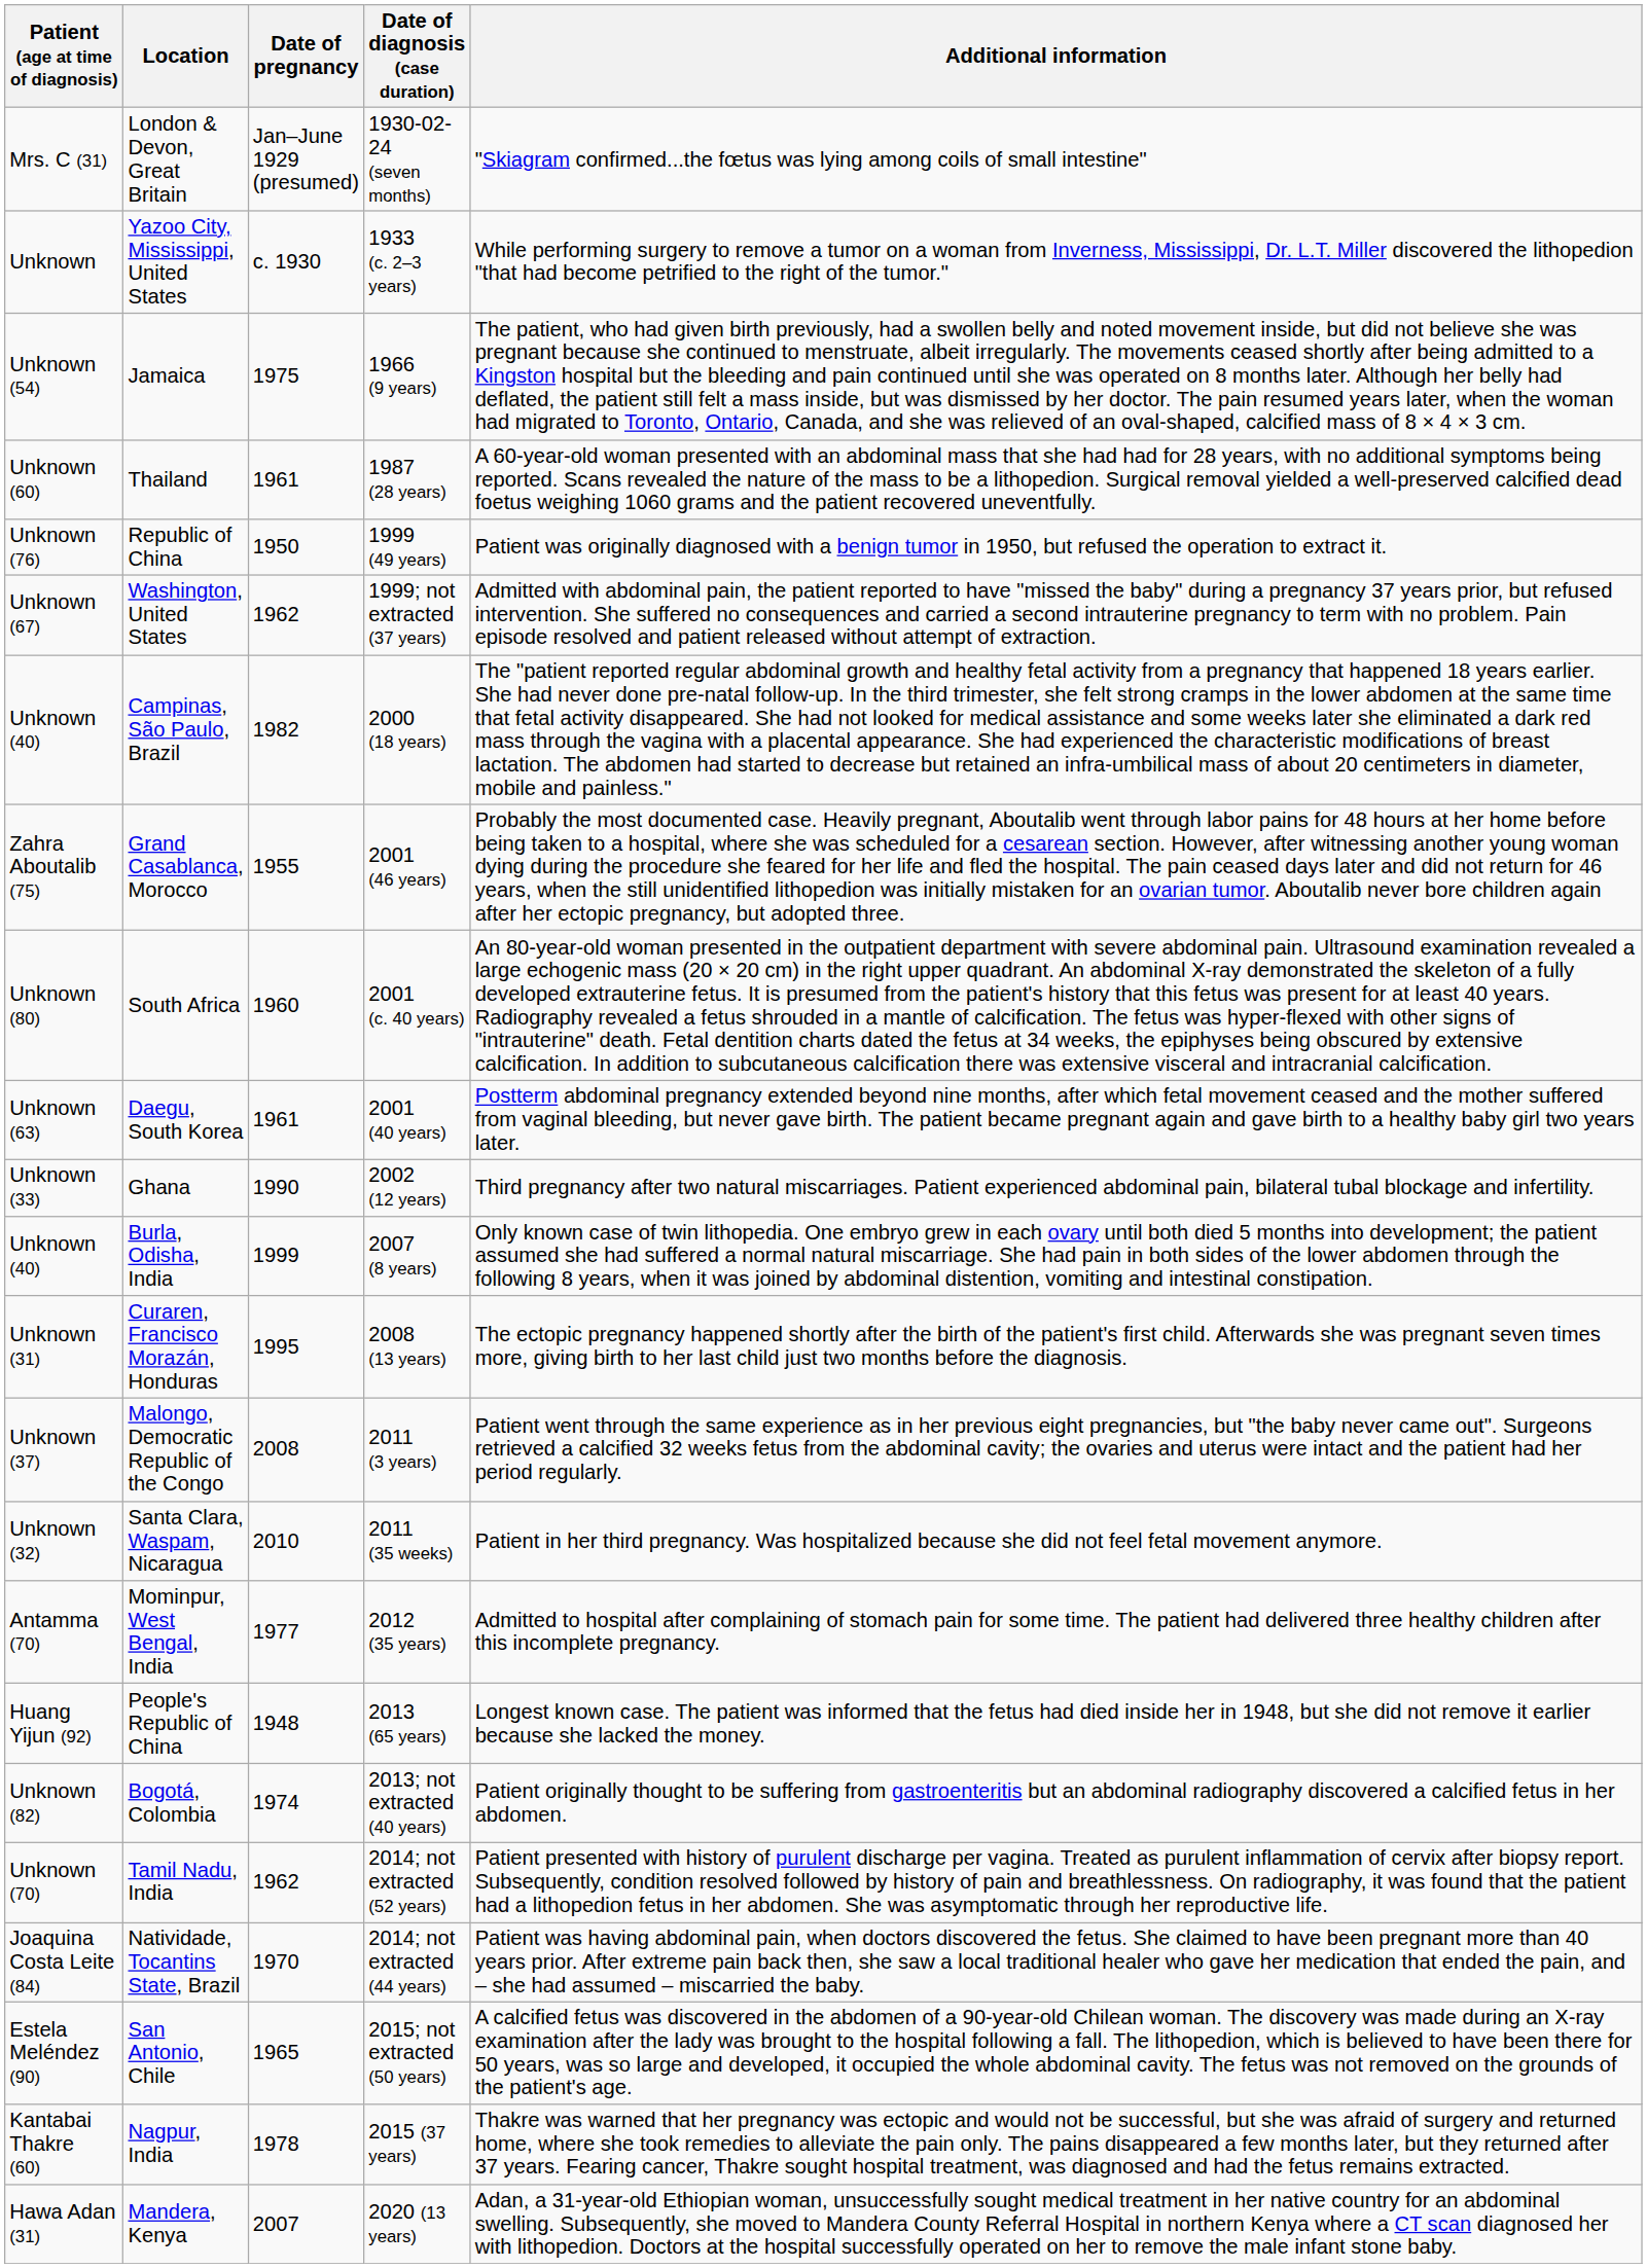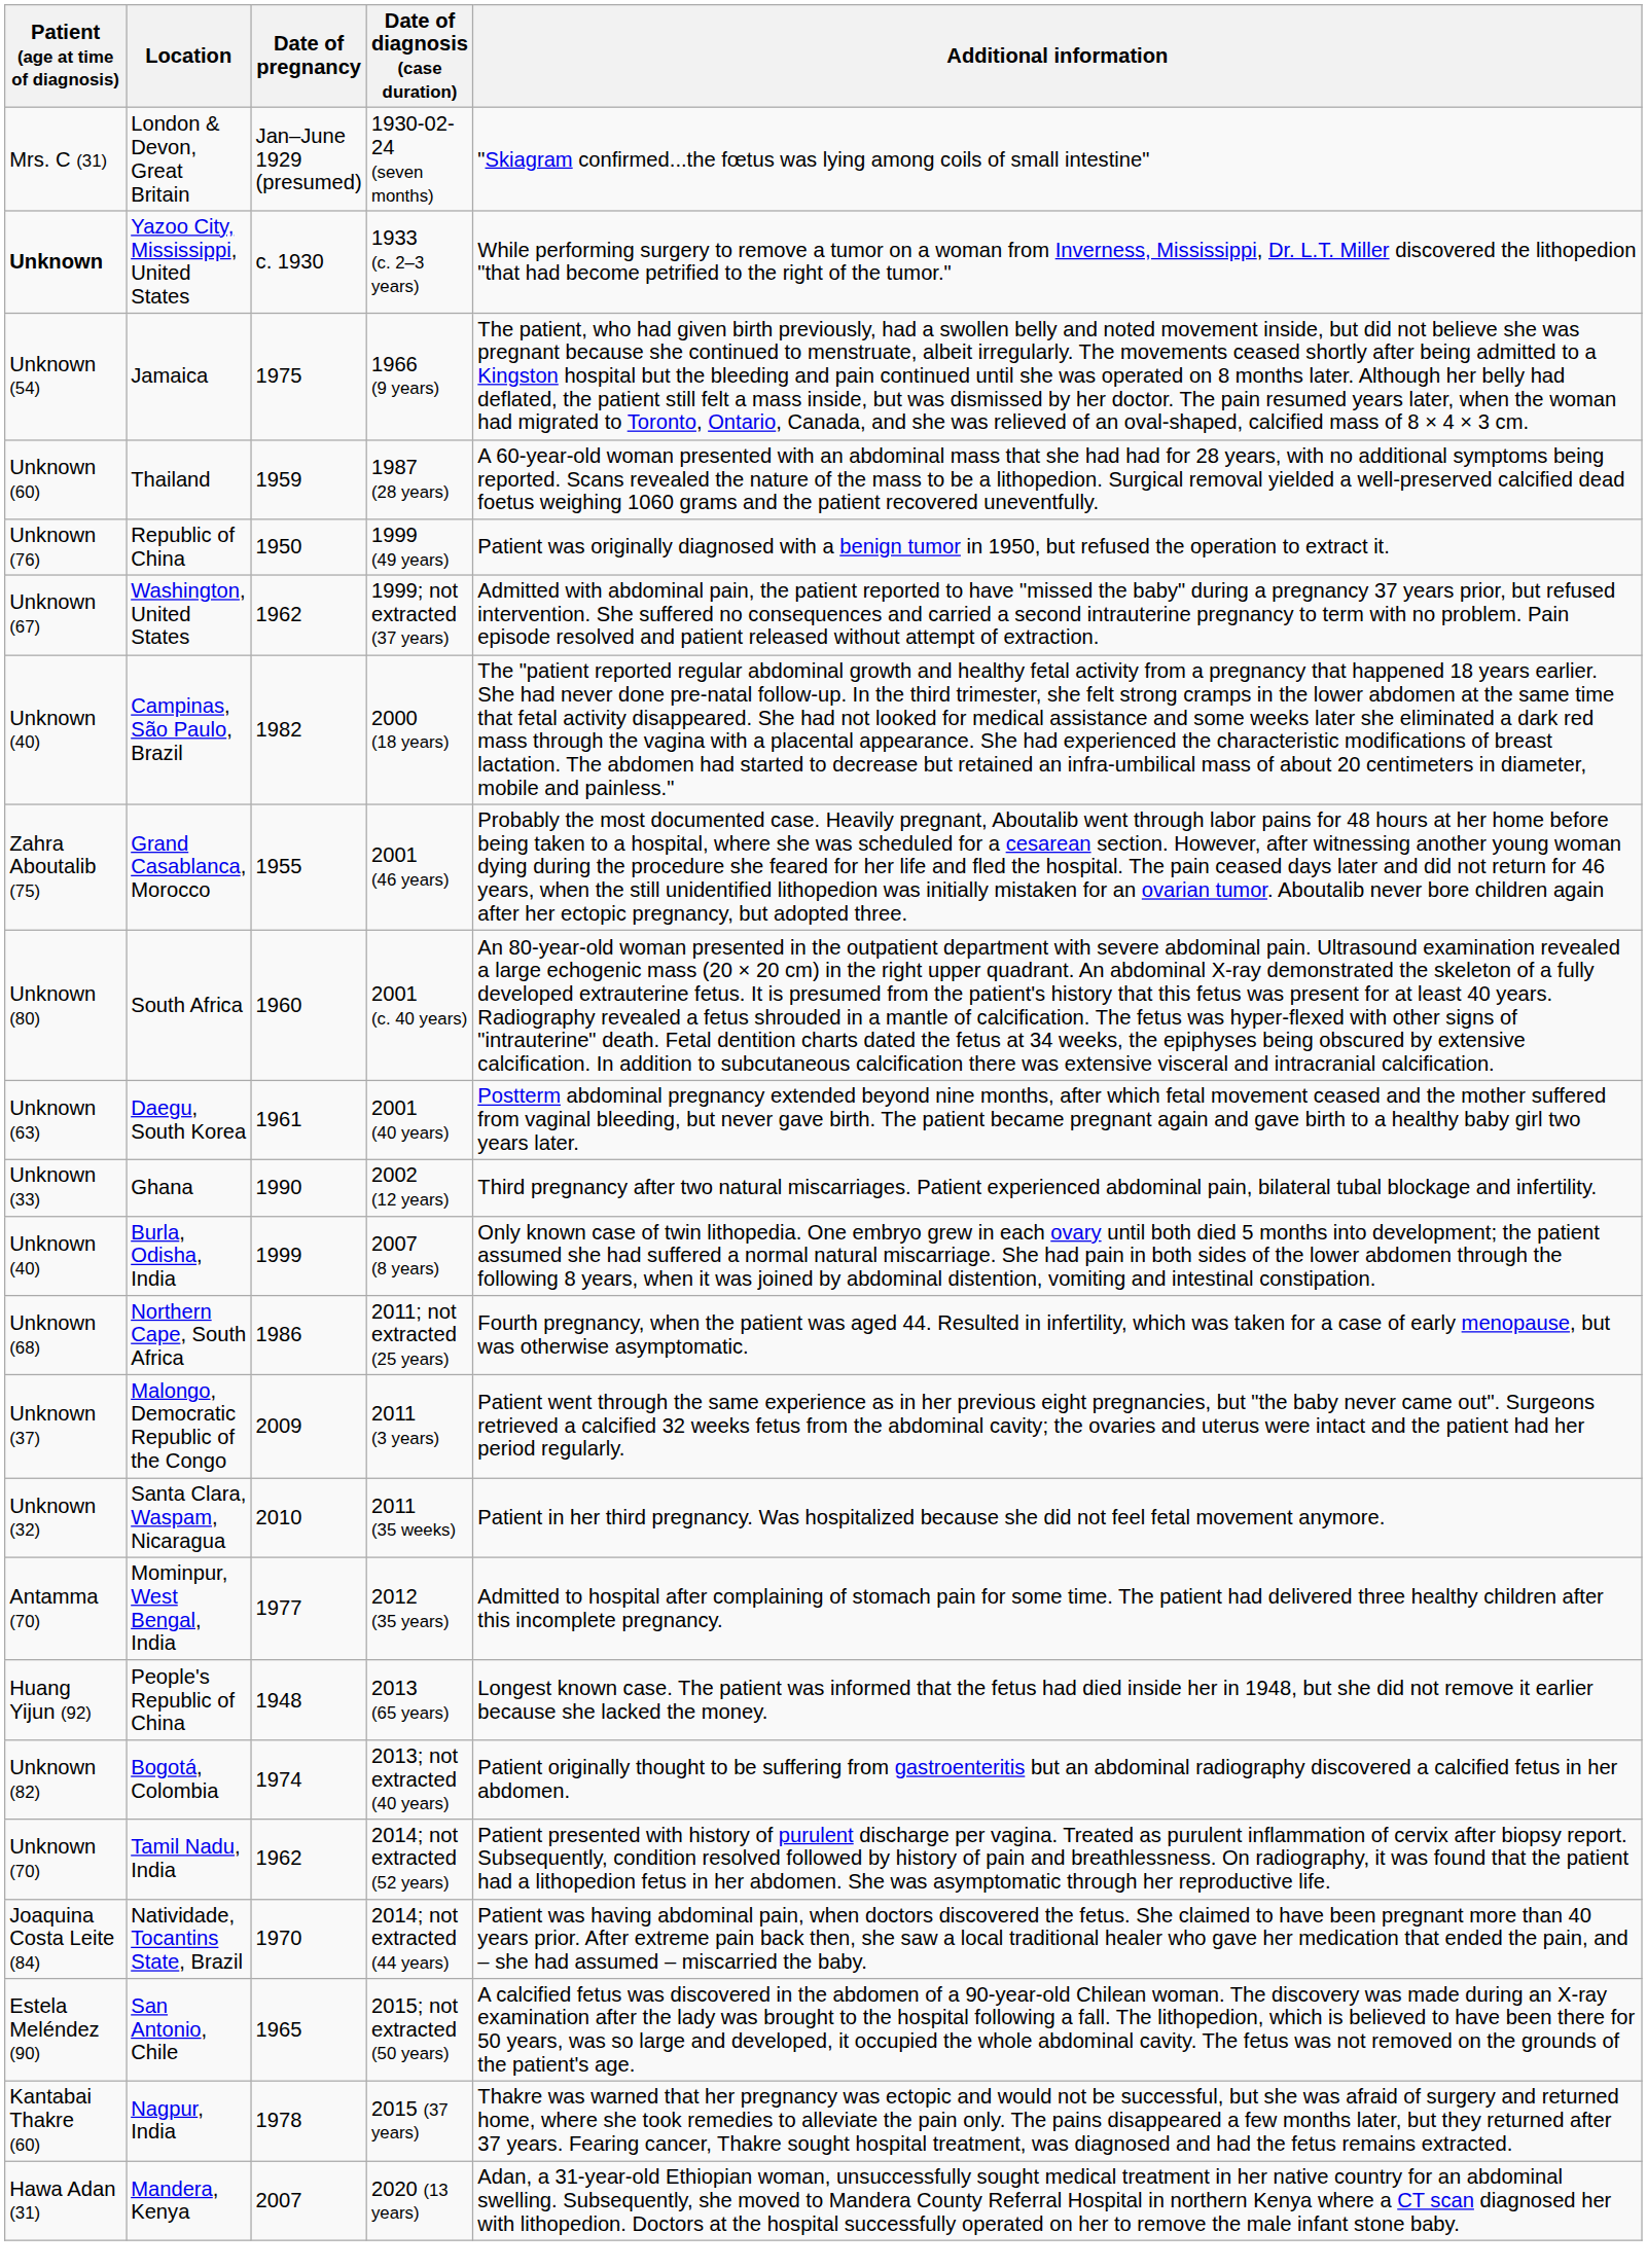Yazoo City, Mississippi, United States | Patient (age at time of diagnosis): normal -> bold
Thailand | Date of pregnancy: 1961 -> 1959
- row: Unknown (31) | Curaren, Francisco Morazán, Honduras | 1995 | 2008 (13 years) | The ectopic pregnancy happened shortly after the birth of the patient's first child. Afterwards she was pregnant seven times more, giving birth to her last child just two months before the diagnosis.
+ row: Unknown (68) | Northern Cape, South Africa | 1986 | 2011; not extracted (25 years) | Fourth pregnancy, when the patient was aged 44. Resulted in infertility, which was taken for a case of early menopause, but was otherwise asymptomatic.
Malongo, Democratic Republic of the Congo | Date of pregnancy: 2008 -> 2009
